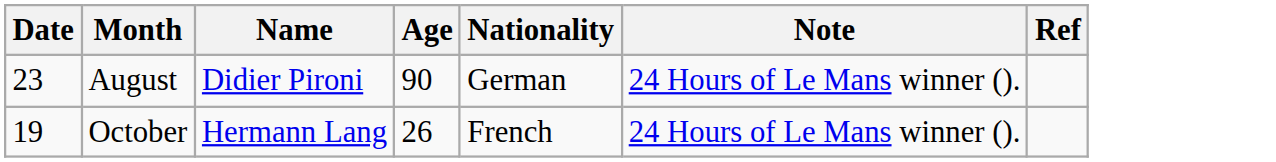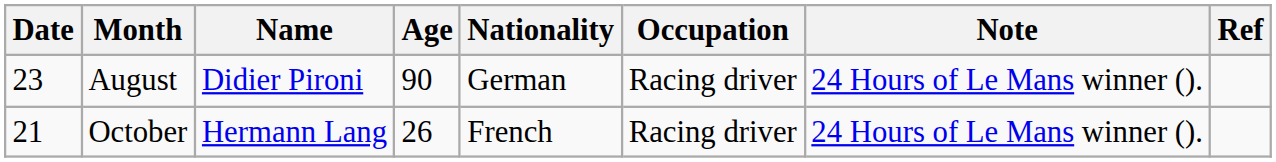+ column: Occupation | Racing driver | Racing driver
October | Date: 19 -> 21
